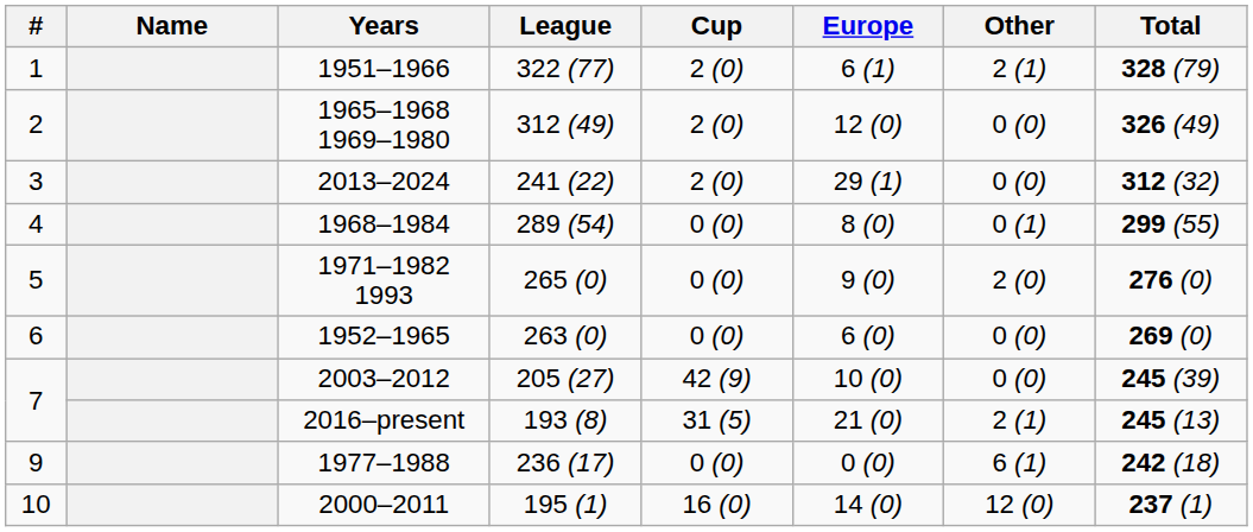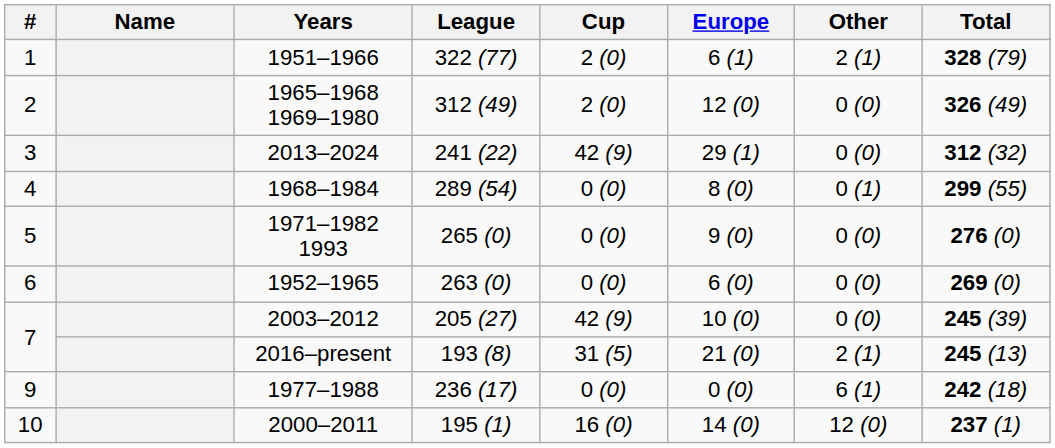2013–2024 | Cup: 2 (0) -> 42 (9)
1971–1982 1993 | Other: 2 (0) -> 0 (0)
